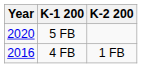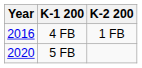rows swapped: 4 FB <-> 5 FB
